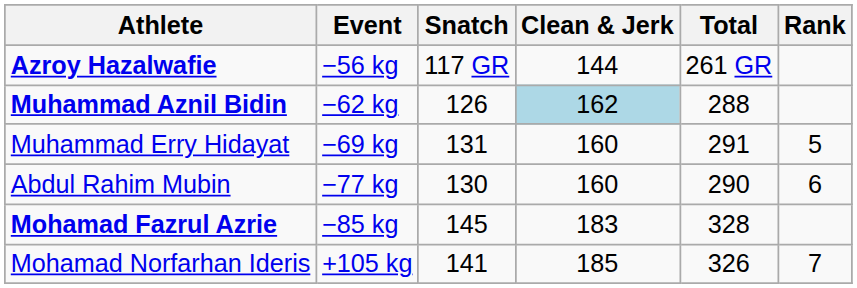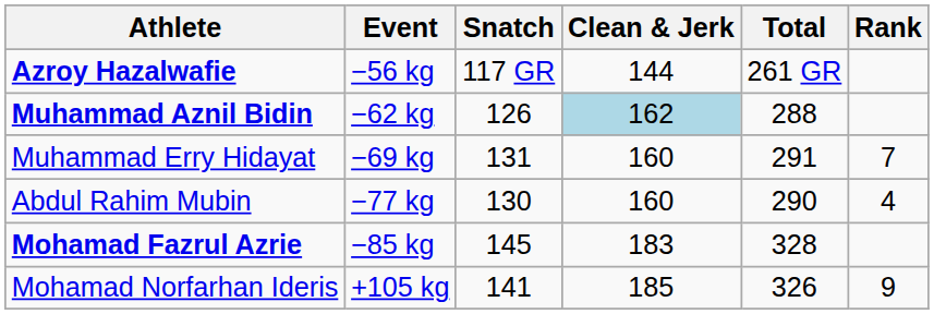Muhammad Erry Hidayat | Rank: 5 -> 7
Abdul Rahim Mubin | Rank: 6 -> 4
Mohamad Norfarhan Ideris | Rank: 7 -> 9
